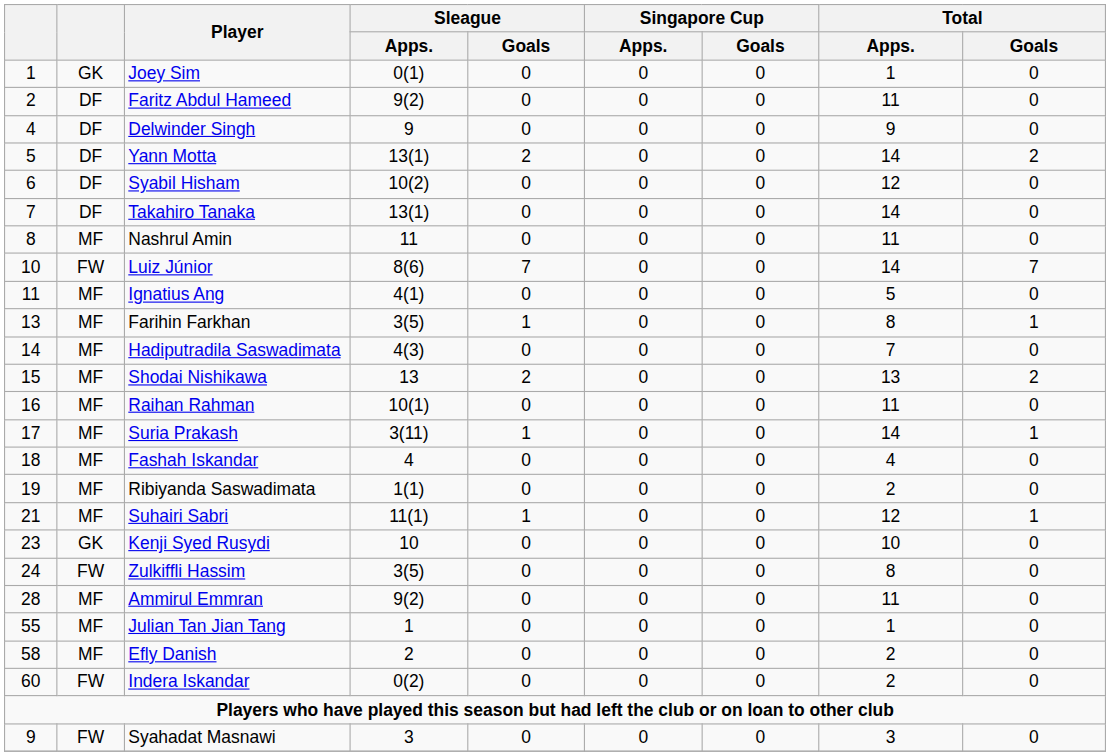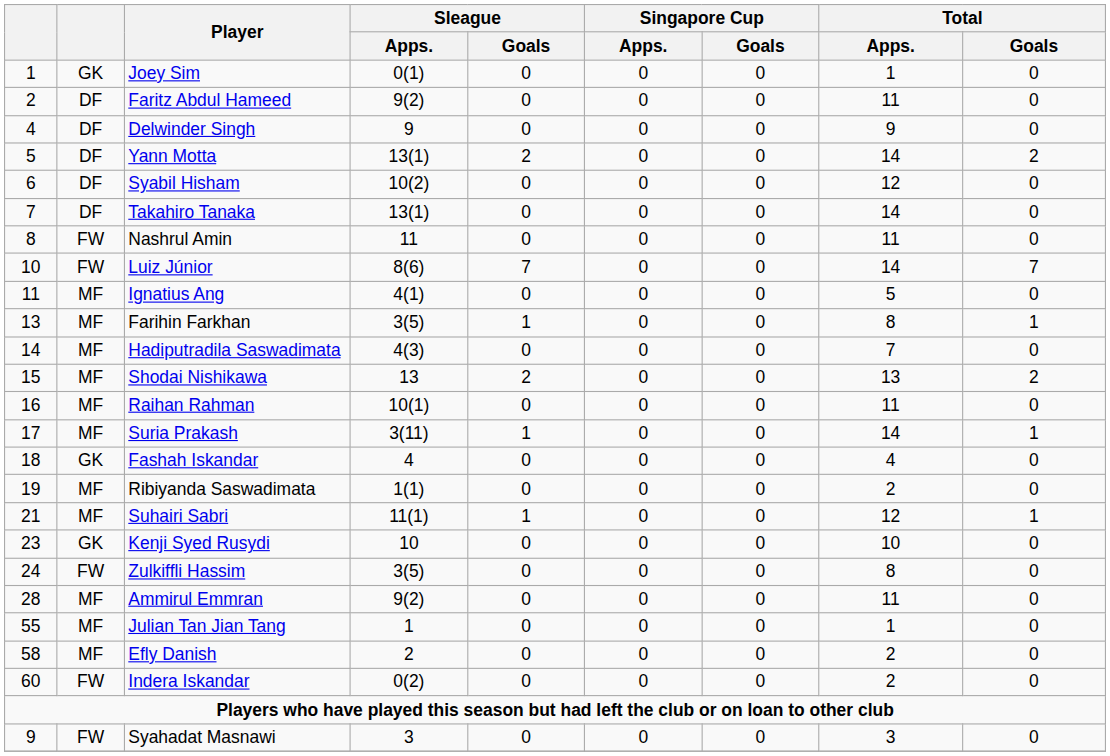Nashrul Amin | column 2: MF -> FW
Fashah Iskandar | column 2: MF -> GK
